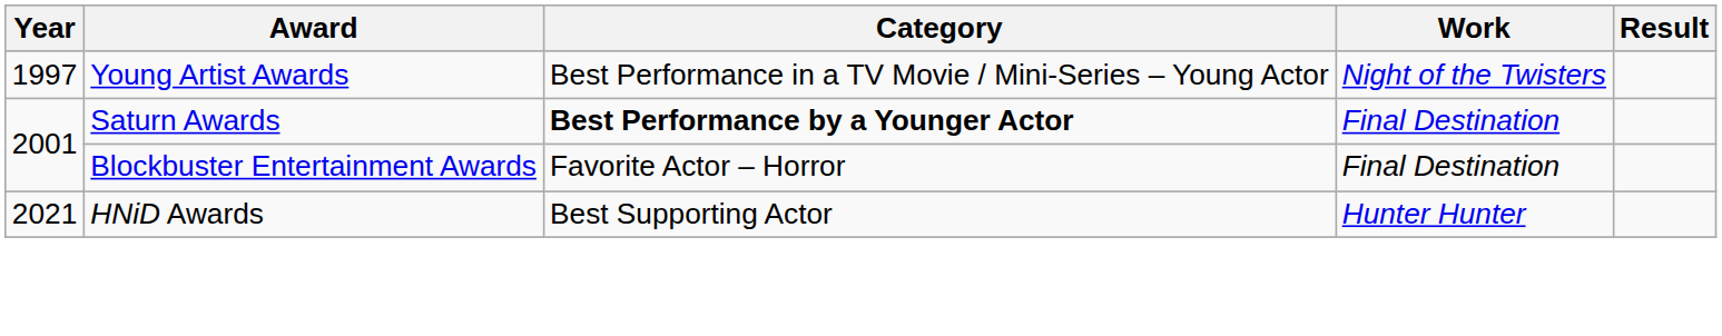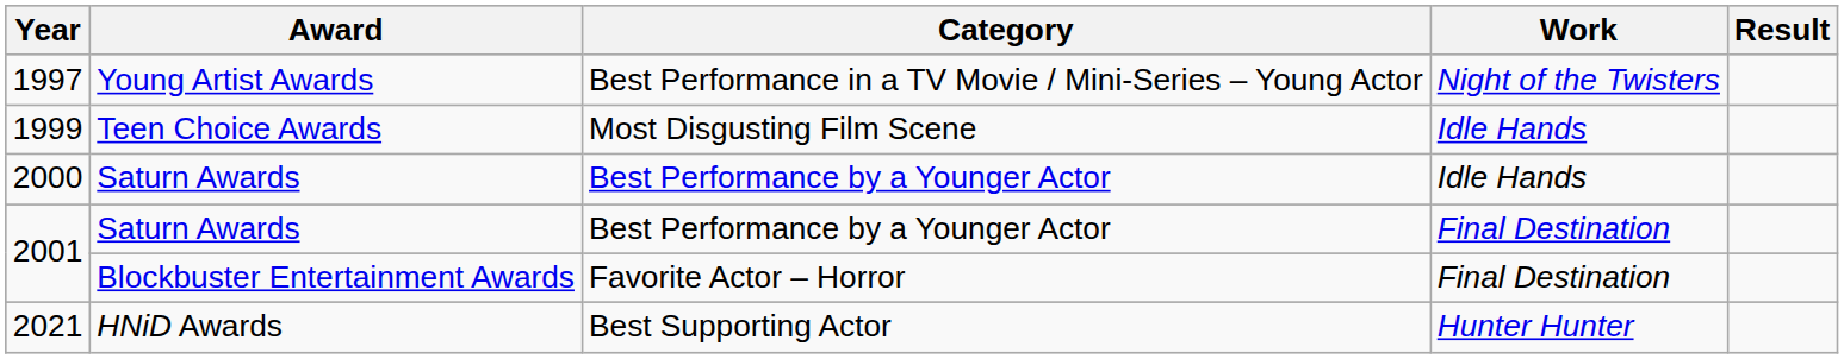+ row: 1999 | Teen Choice Awards | Most Disgusting Film Scene | Idle Hands
+ row: 2000 | Saturn Awards | Best Performance by a Younger Actor | Idle Hands
2001 / Saturn Awards | Category: bold -> normal
